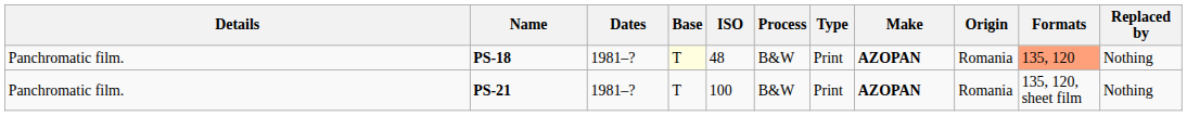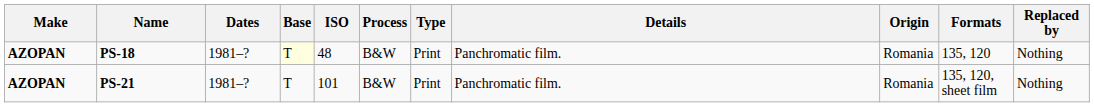columns swapped: Make <-> Details
PS-18 | Formats: lightsalmon background -> no background
PS-21 | ISO: 100 -> 101
